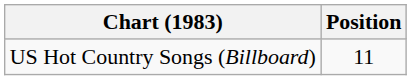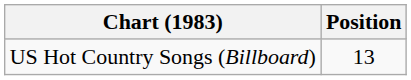US Hot Country Songs (Billboard) | Position: 11 -> 13
